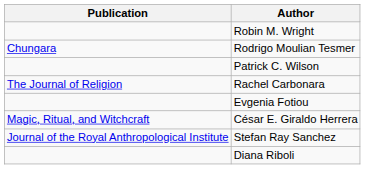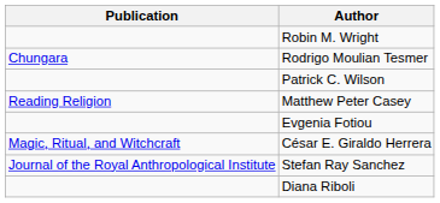+ row: Reading Religion | Matthew Peter Casey
- row: The Journal of Religion | Rachel Carbonara
